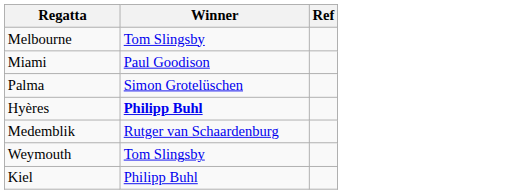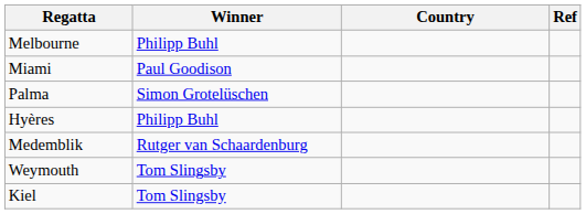+ column: Country
Melbourne | Winner: Tom Slingsby -> Philipp Buhl
Hyères | Winner: bold -> normal
Kiel | Winner: Philipp Buhl -> Tom Slingsby
